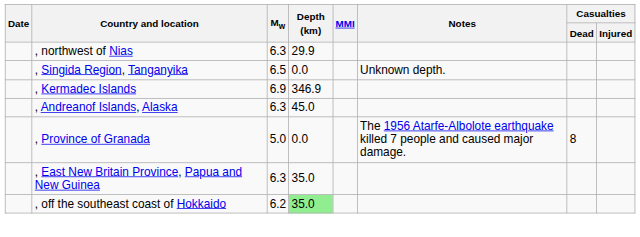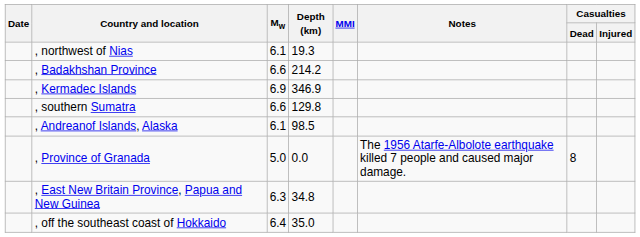, northwest of Nias | Mw: 6.3 -> 6.1
, northwest of Nias | Depth (km): 29.9 -> 19.3
- row: , Singida Region, Tanganyika | 6.5 | 0.0 | Unknown depth.
+ row: , Badakhshan Province | 6.6 | 214.2
+ row: , southern Sumatra | 6.6 | 129.8
, Andreanof Islands, Alaska | Mw: 6.3 -> 6.1
, Andreanof Islands, Alaska | Depth (km): 45.0 -> 98.5
, East New Britain Province, Papua and New Guinea | Depth (km): 35.0 -> 34.8
, off the southeast coast of Hokkaido | Mw: 6.2 -> 6.4
, off the southeast coast of Hokkaido | Depth (km): lightgreen background -> no background
